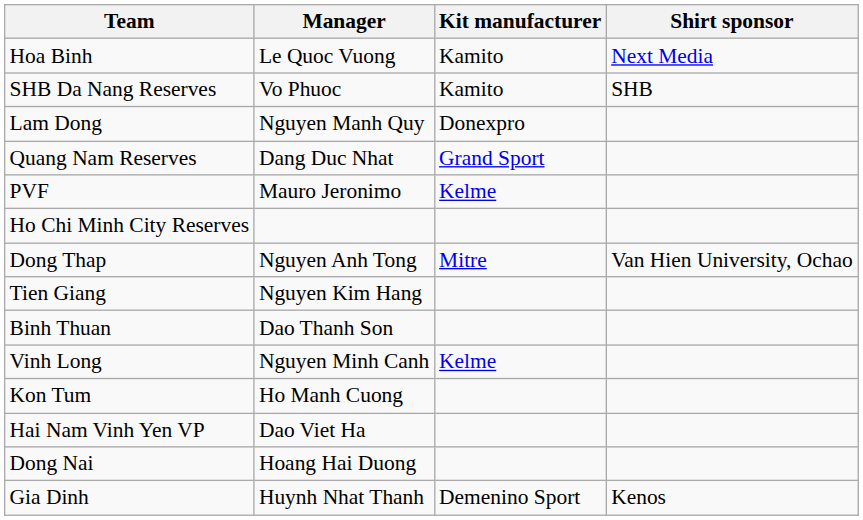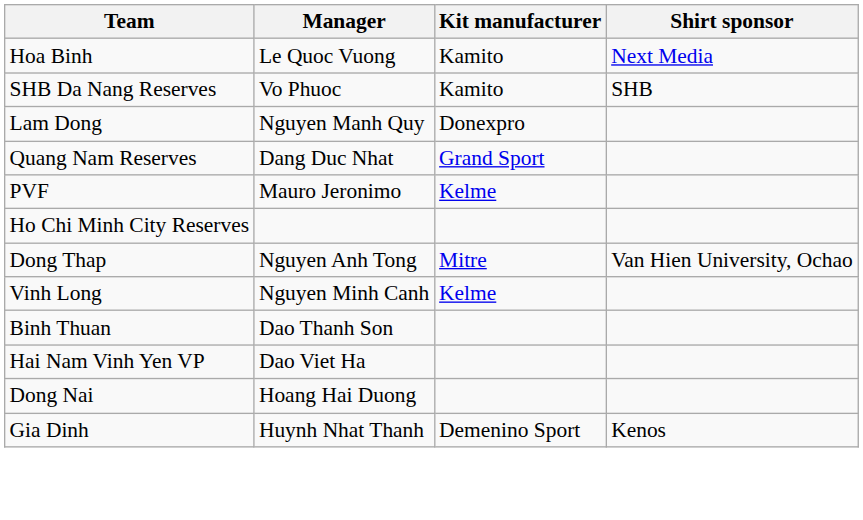- row: Tien Giang | Nguyen Kim Hang
rows swapped: Vinh Long <-> Binh Thuan
- row: Kon Tum | Ho Manh Cuong
